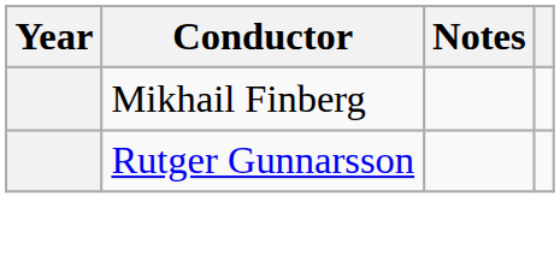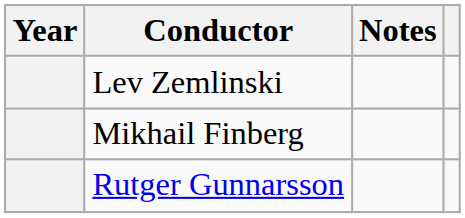+ row: Lev Zemlinski
